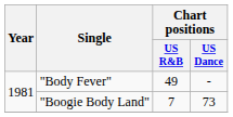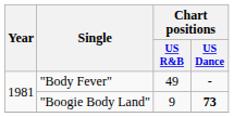"Boogie Body Land" | Chart positions / US R&B: 7 -> 9
"Boogie Body Land" | Chart positions / US Dance: normal -> bold
